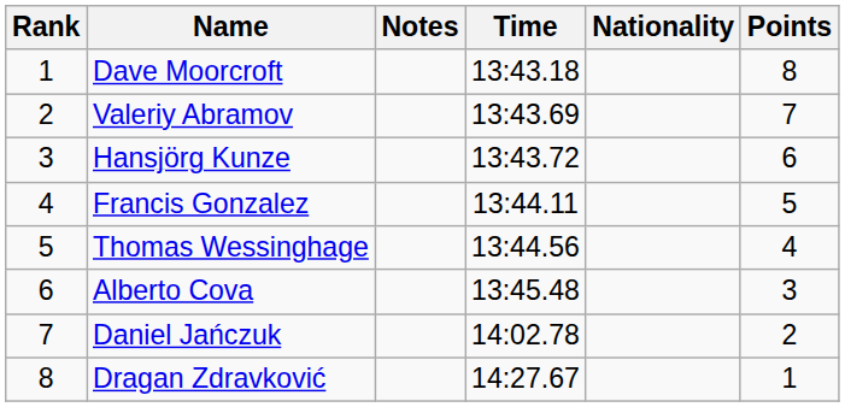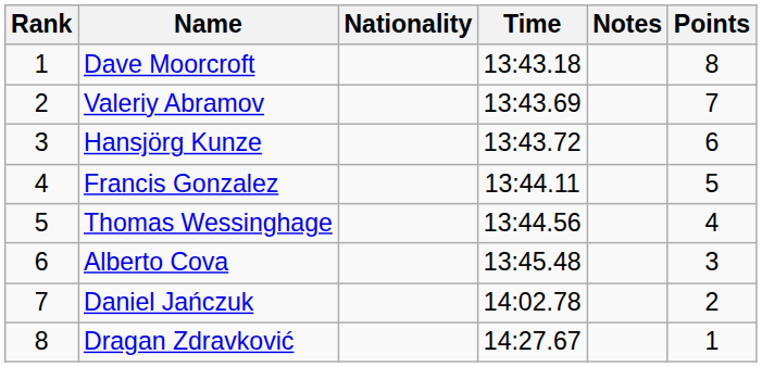columns swapped: Nationality <-> Notes
